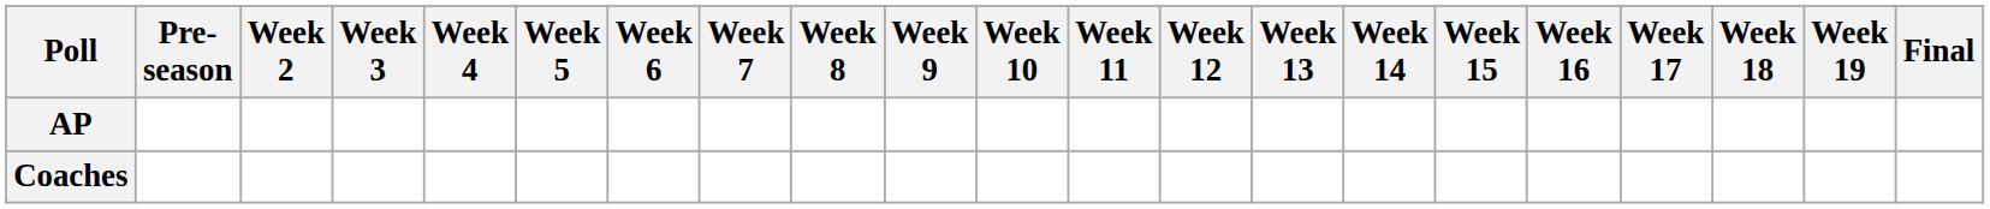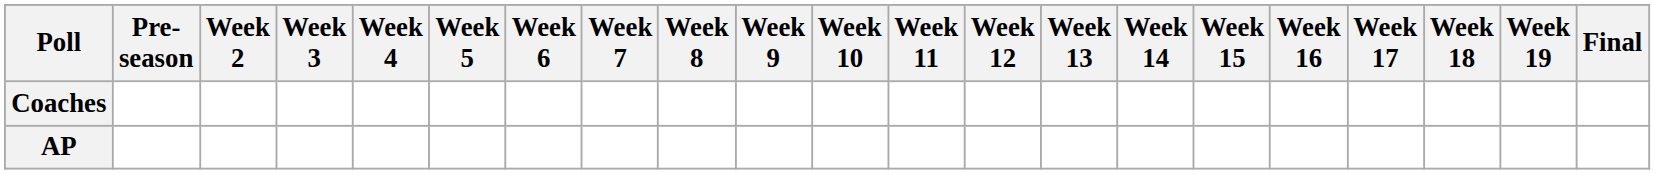rows swapped: AP <-> Coaches
